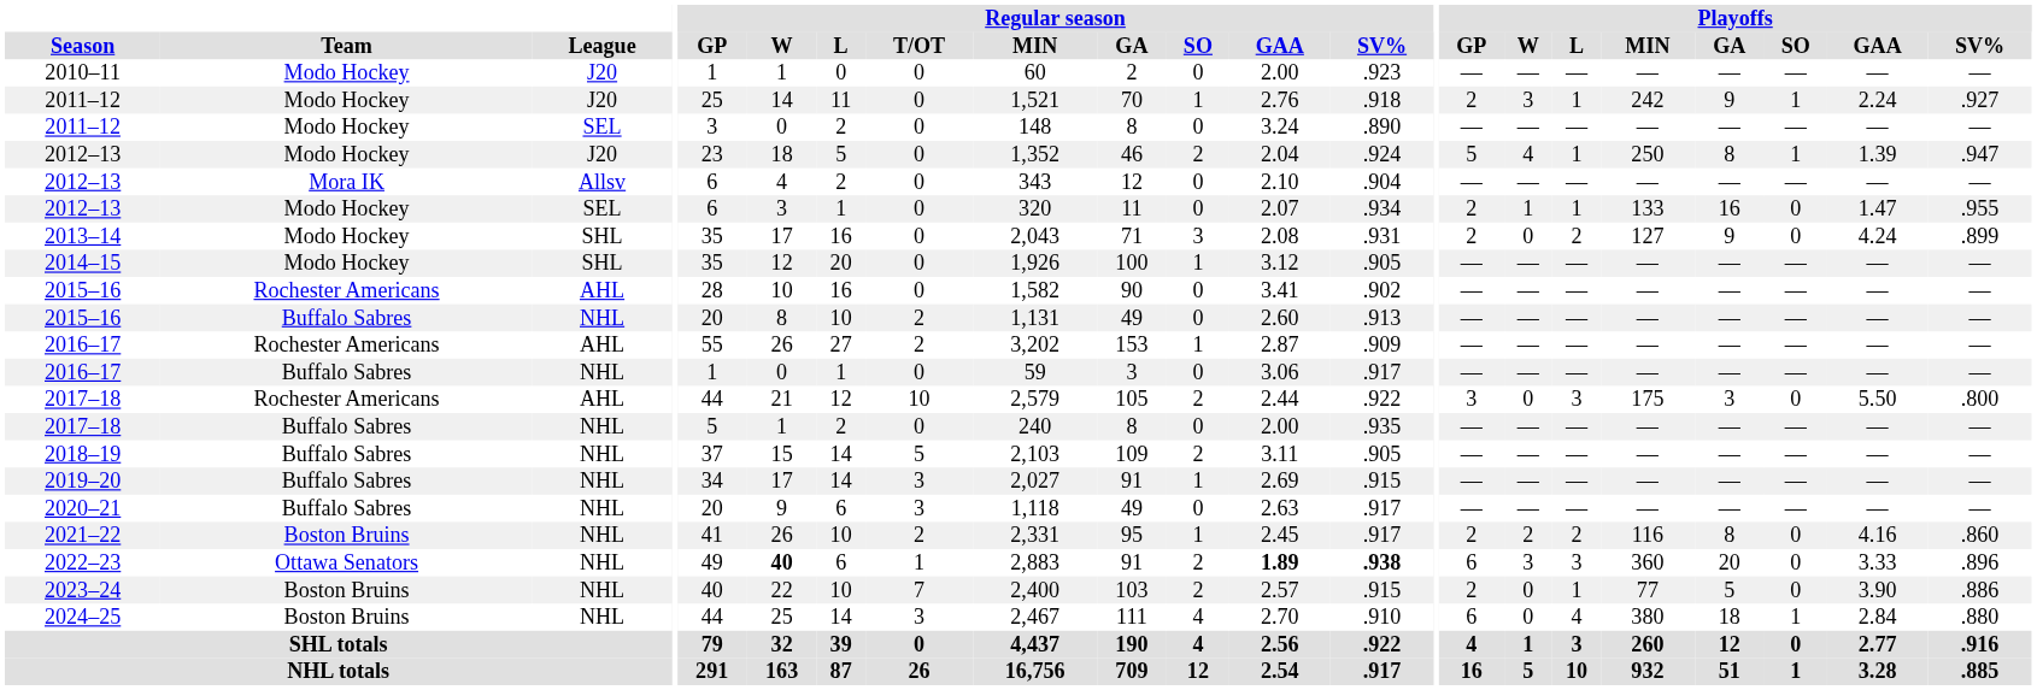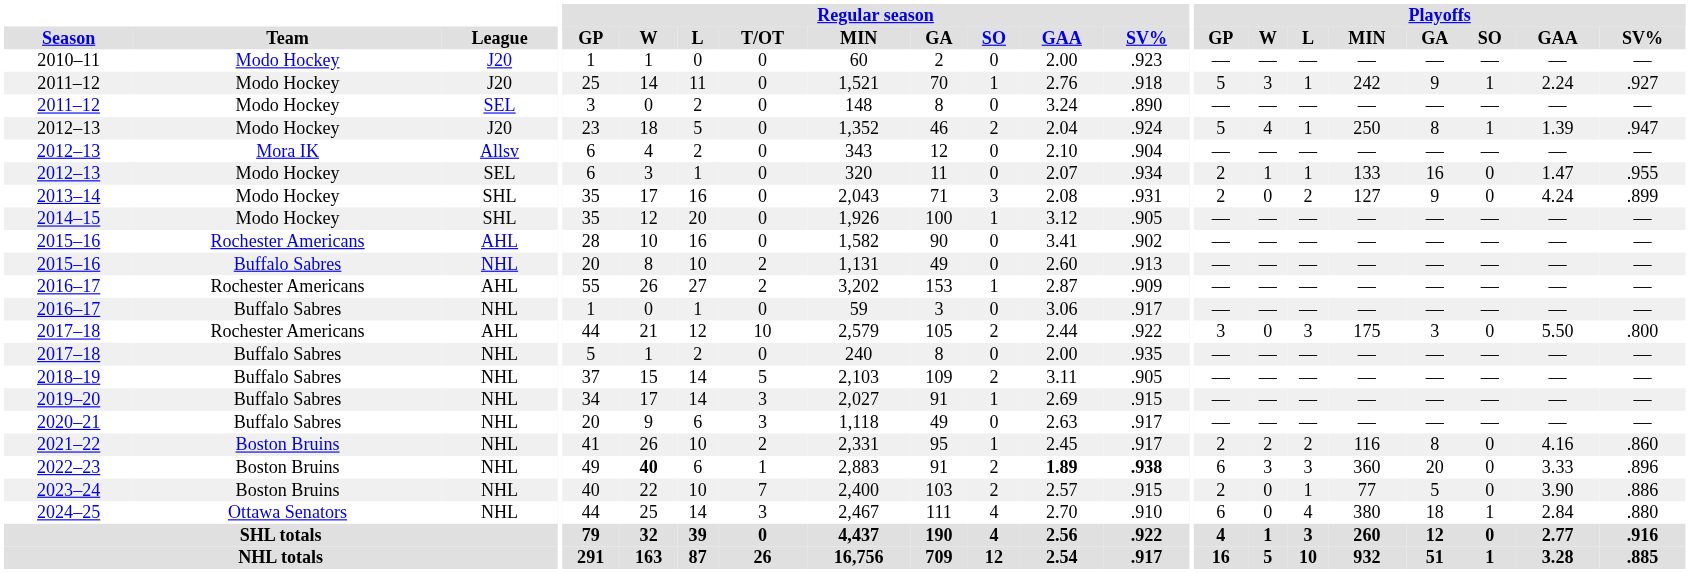2011–12 / J20 | Playoffs / GP: 2 -> 5
2022–23 | Team: Ottawa Senators -> Boston Bruins
2024–25 | Team: Boston Bruins -> Ottawa Senators
